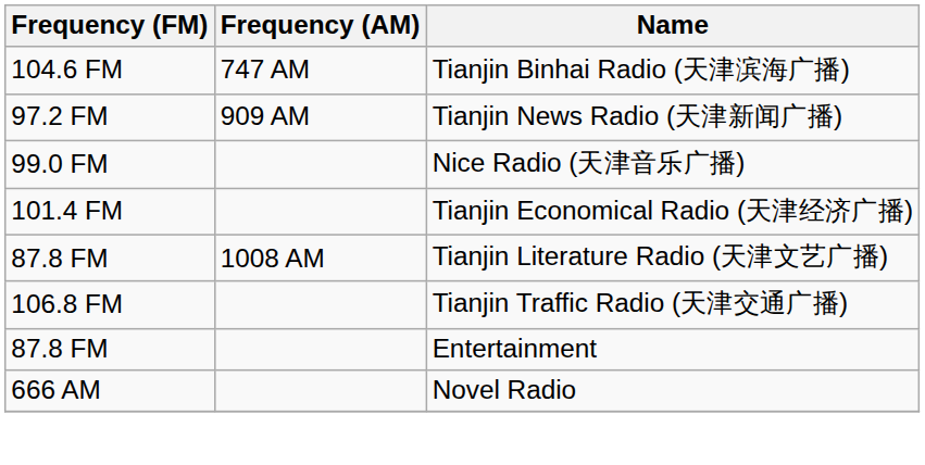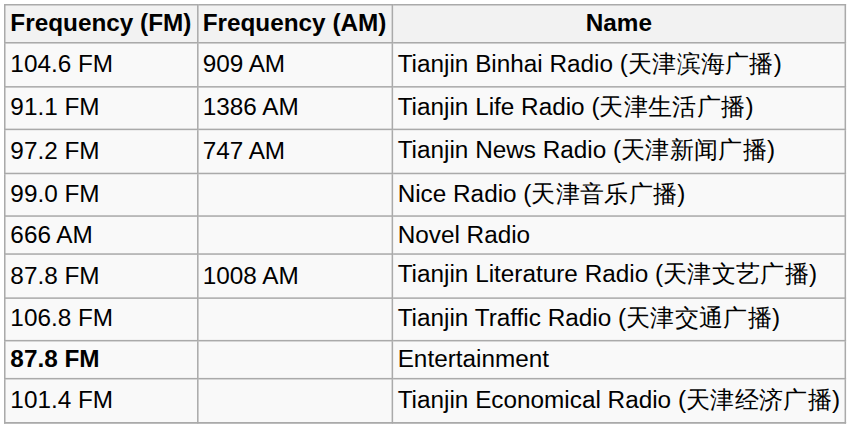Tianjin Binhai Radio (天津滨海广播) | Frequency (AM): 747 AM -> 909 AM
+ row: 91.1 FM | 1386 AM | Tianjin Life Radio (天津生活广播)
Tianjin News Radio (天津新闻广播) | Frequency (AM): 909 AM -> 747 AM
rows swapped: Tianjin Economical Radio (天津经济广播) <-> Novel Radio
Entertainment | Frequency (FM): normal -> bold
